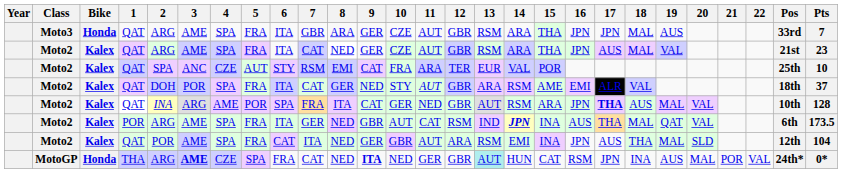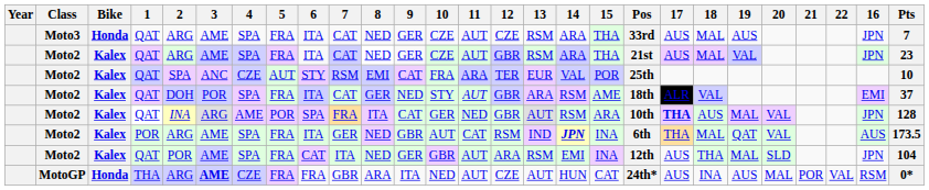columns swapped: 16 <-> Pos
Moto3 | 7: GBR -> CAT
Moto3 | 8: ARA -> NED
Moto3 | 12: GBR -> CZE
Moto3 | 17: JPN -> AUS
MotoGP | 5: SPA -> FRA
MotoGP | 7: CAT -> GBR
MotoGP | 8: NED -> ARA
MotoGP | 9: bold -> normal
MotoGP | 11: GER -> AUT
MotoGP | 12: GBR -> CZE
MotoGP | 13: paleturquoise background -> no background
MotoGP | 17: JPN -> AUS
